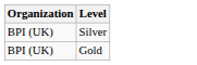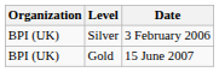+ column: Date | 3 February 2006 | 15 June 2007
